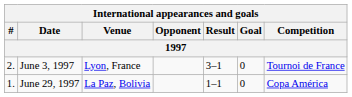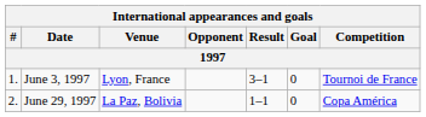June 3, 1997 | #: 2. -> 1.
June 29, 1997 | #: 1. -> 2.
